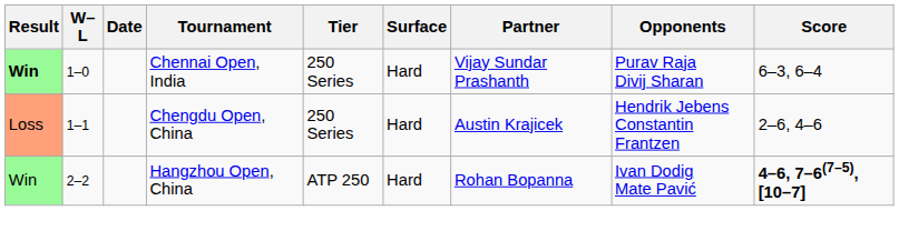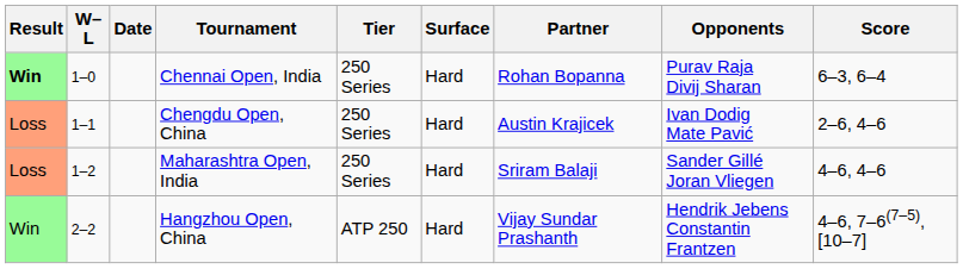Chennai Open, India | Partner: Vijay Sundar Prashanth -> Rohan Bopanna
Chengdu Open, China | Opponents: Hendrik Jebens Constantin Frantzen -> Ivan Dodig Mate Pavić
+ row: Loss | 1–2 | Maharashtra Open, India | 250 Series | Hard | Sriram Balaji | Sander Gillé Joran Vliegen | 4–6, 4–6
Hangzhou Open, China | Partner: Rohan Bopanna -> Vijay Sundar Prashanth
Hangzhou Open, China | Opponents: Ivan Dodig Mate Pavić -> Hendrik Jebens Constantin Frantzen
Hangzhou Open, China | Score: bold -> normal
